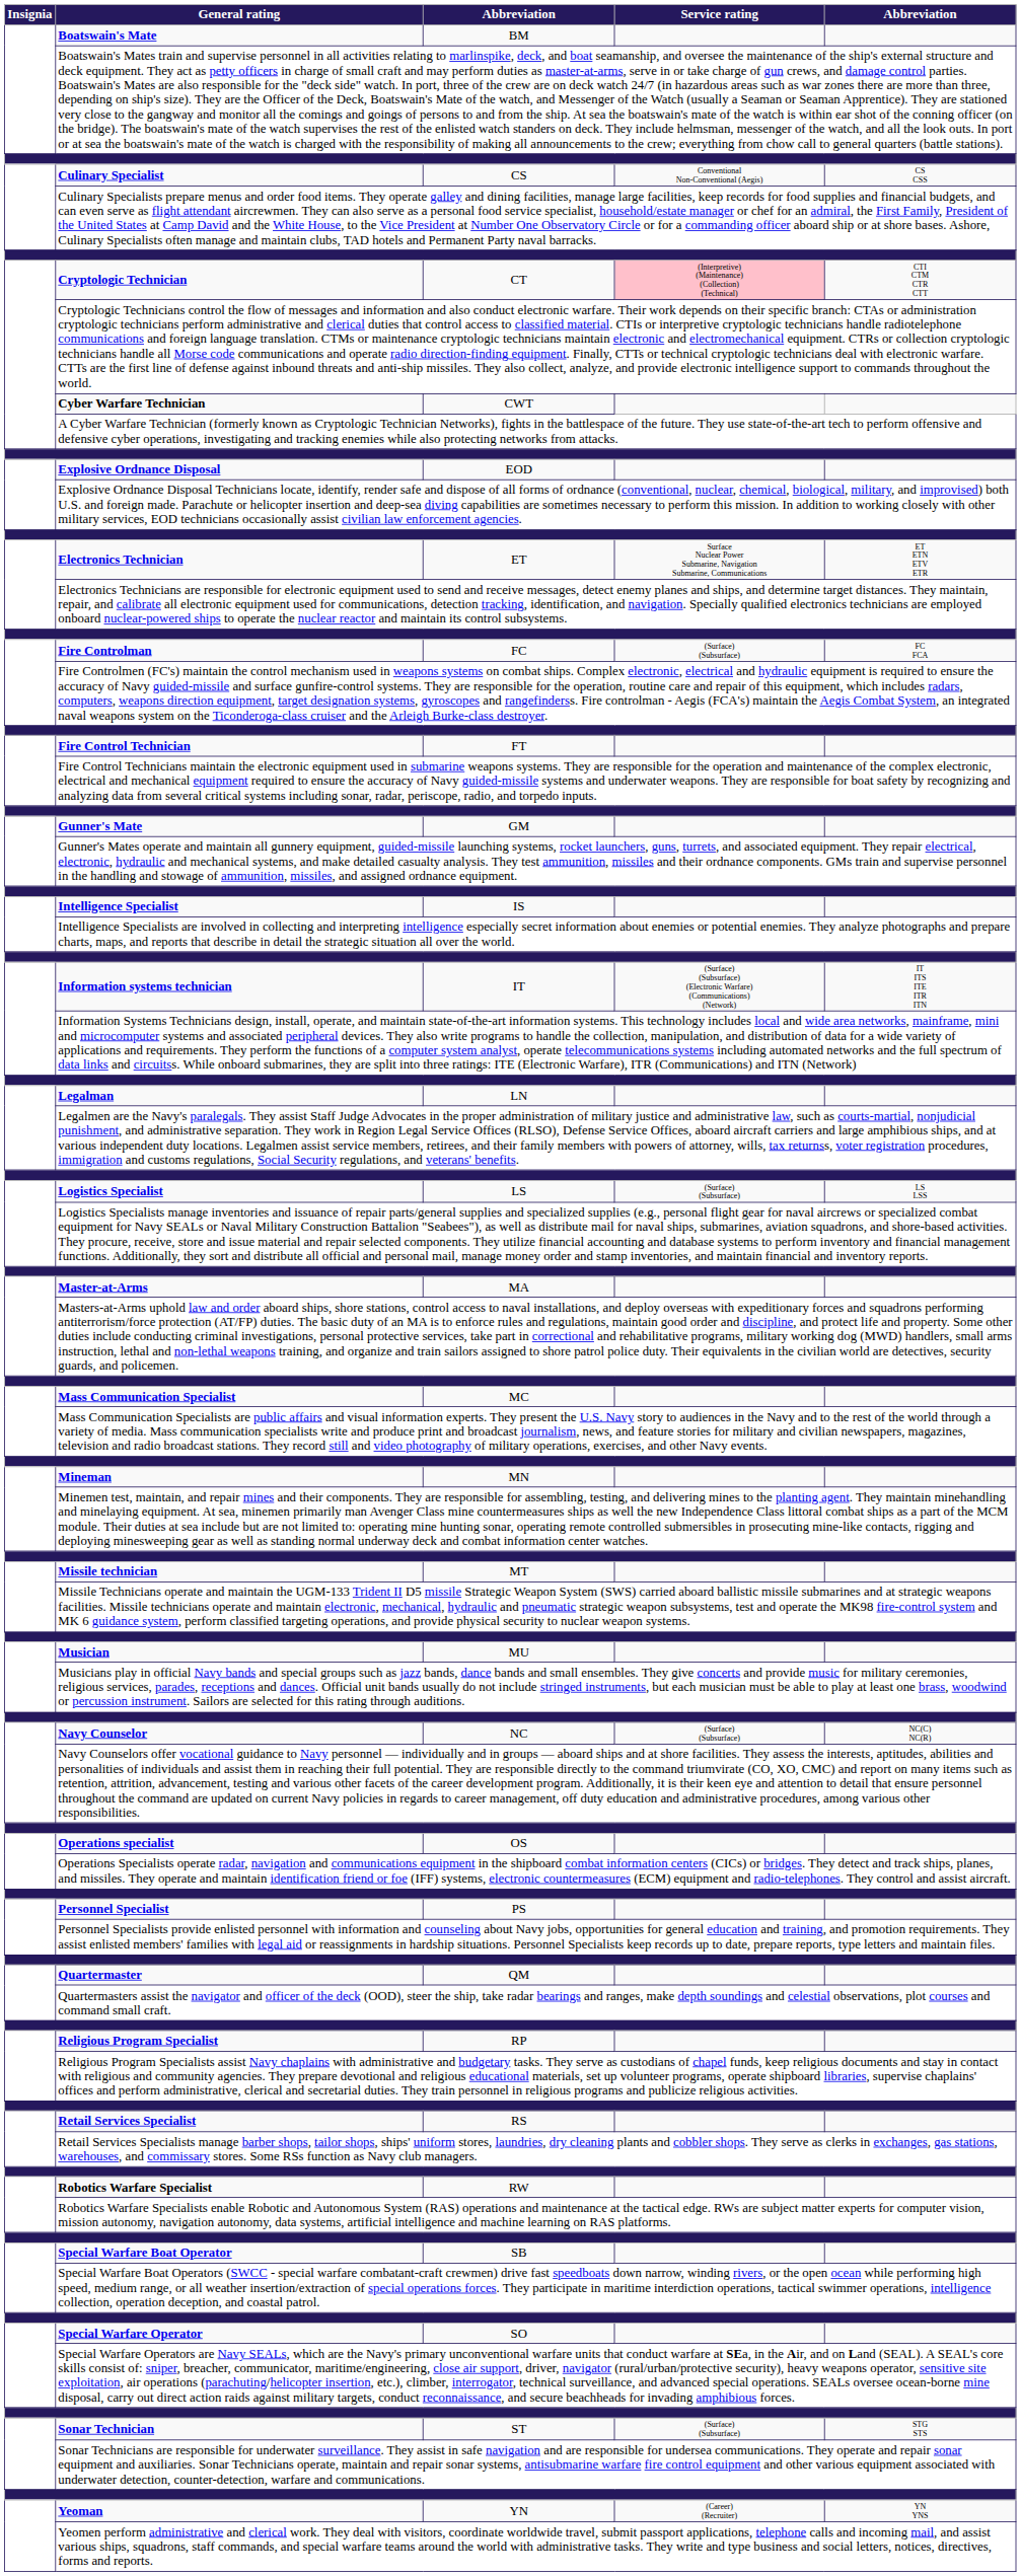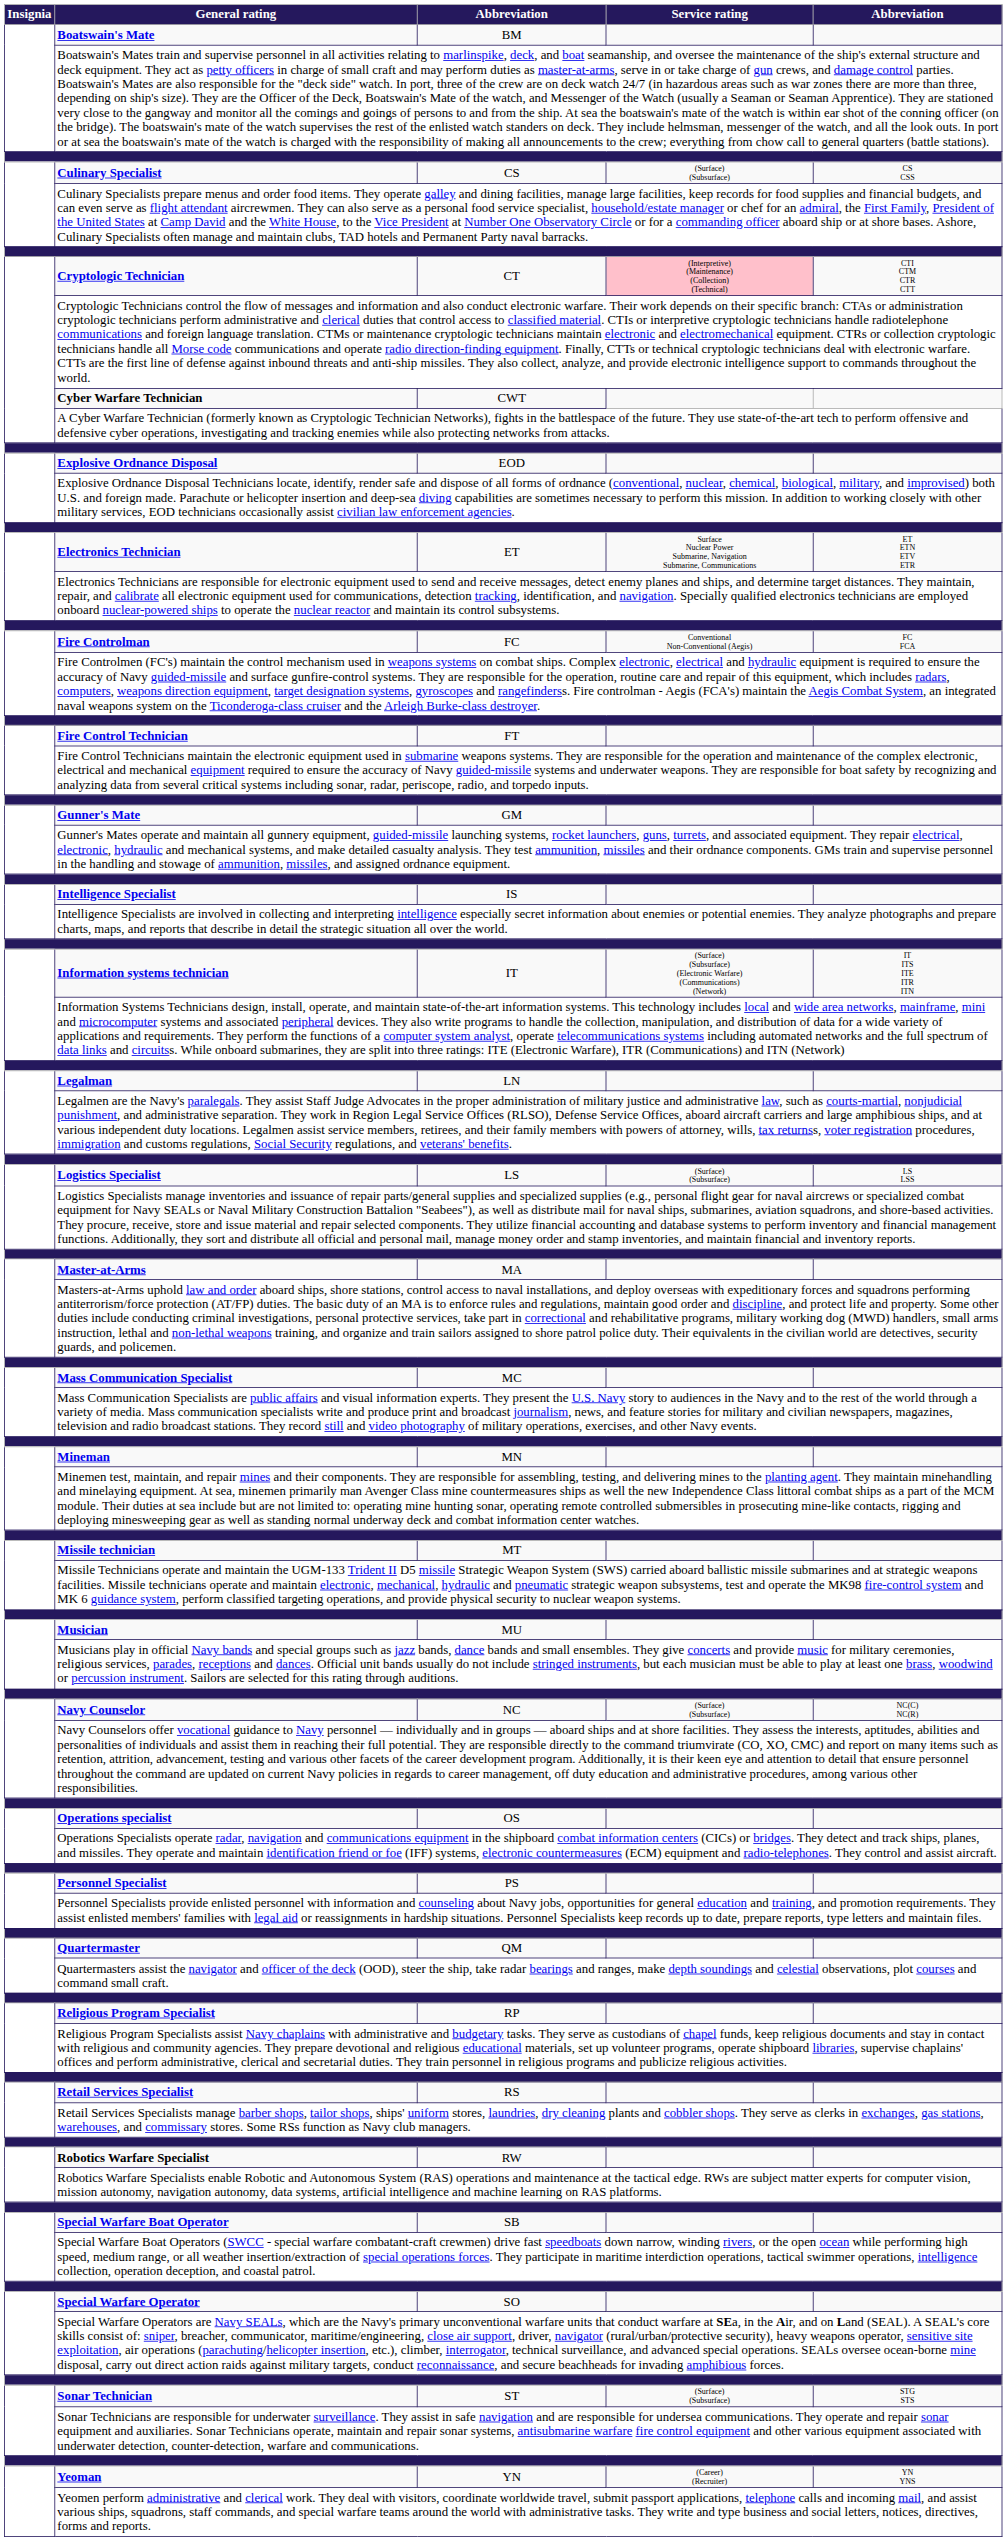Culinary Specialist | Service rating: Conventional Non-Conventional (Aegis) -> (Surface) (Subsurface)
Fire Controlman | Service rating: (Surface) (Subsurface) -> Conventional Non-Conventional (Aegis)
